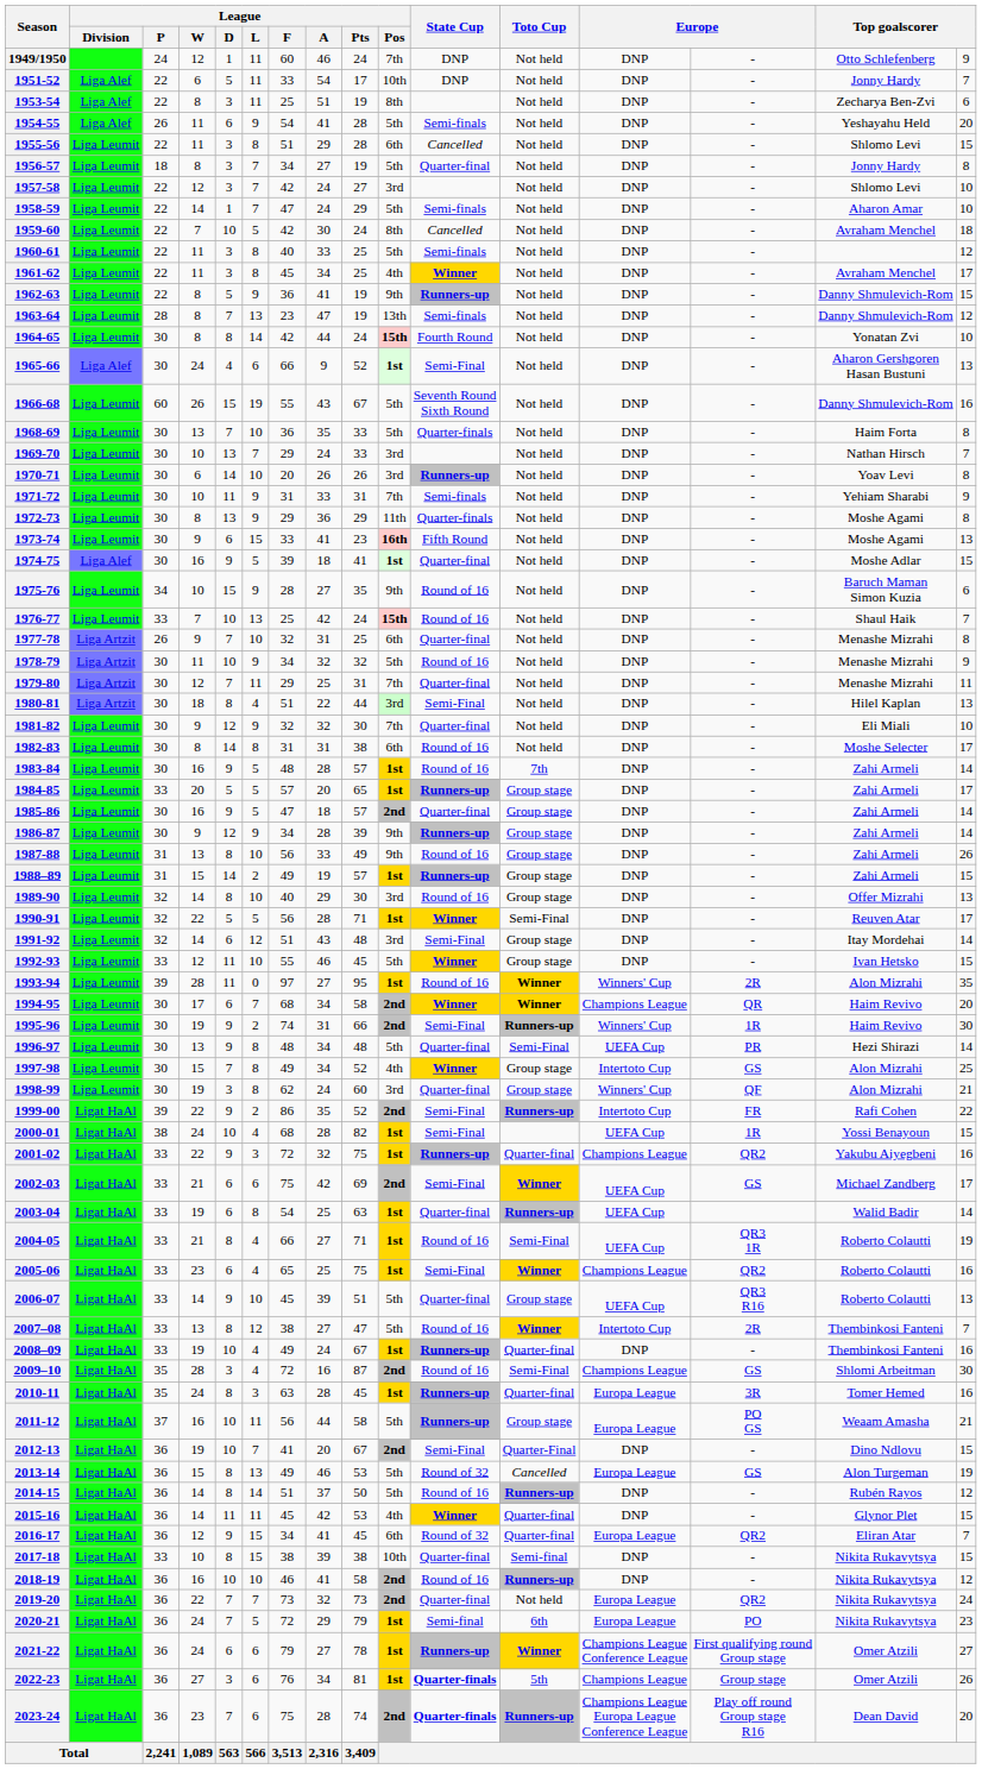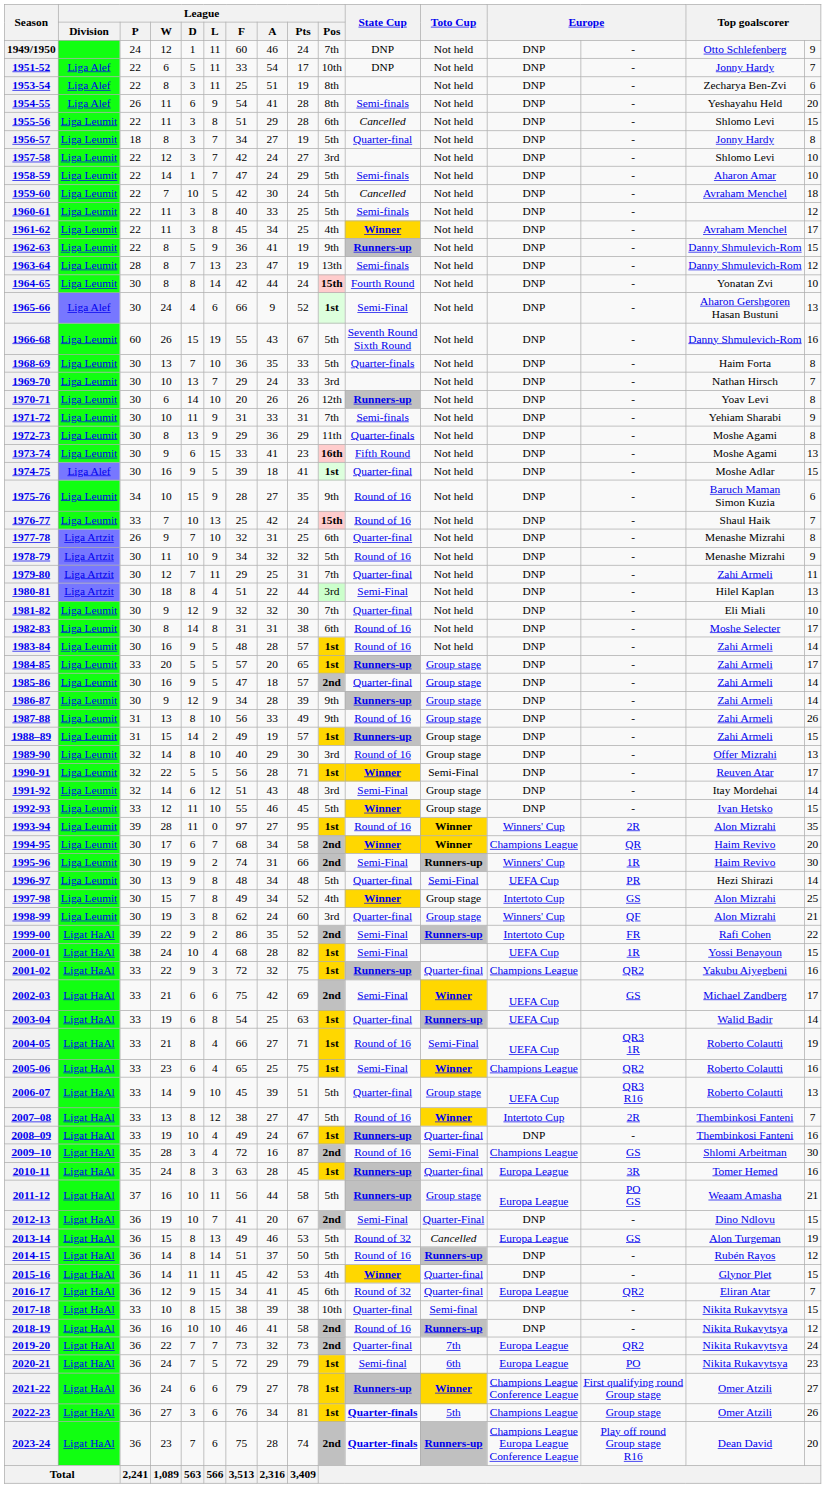1954-55 | League / Pos: 5th -> 8th
1959-60 | League / Pos: 8th -> 5th
1970-71 | League / Pos: 3rd -> 12th
1979-80 | column 15: Menashe Mizrahi -> Zahi Armeli
1983-84 | Toto Cup: 7th -> Not held
2019-20 | Toto Cup: Not held -> 7th
